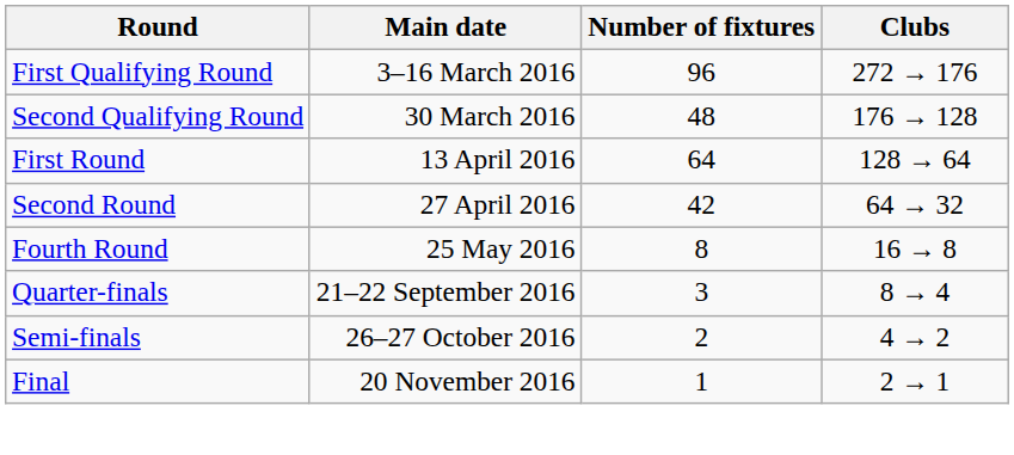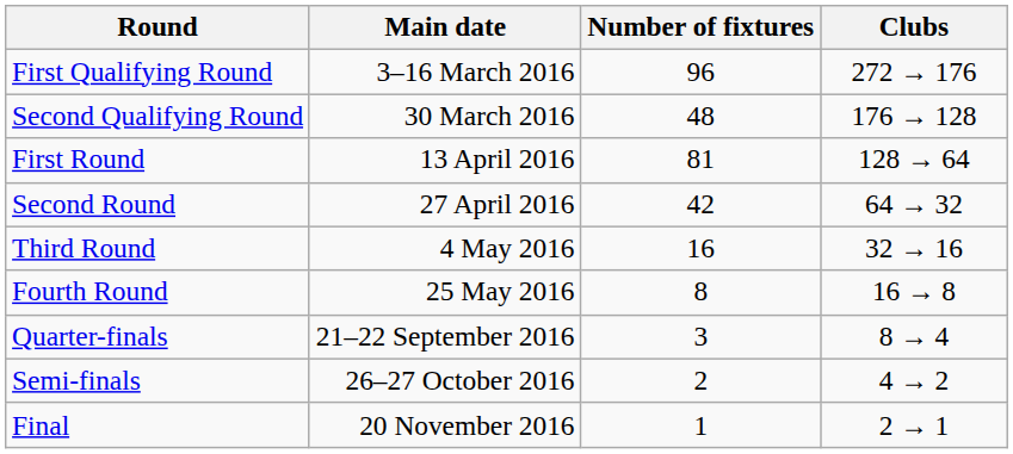First Round | Number of fixtures: 64 -> 81
+ row: Third Round | 4 May 2016 | 16 | 32 → 16
